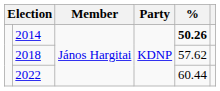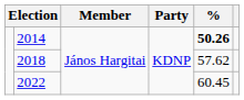2022 | %: 60.44 -> 60.45
